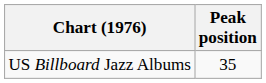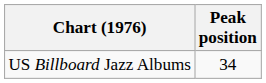US Billboard Jazz Albums | Peak position: 35 -> 34
